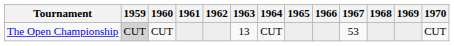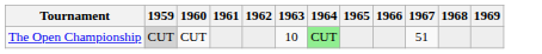- column: 1970 | CUT
The Open Championship | 1963: 13 -> 10
The Open Championship | 1964: no background -> lightgreen background
The Open Championship | 1967: 53 -> 51
